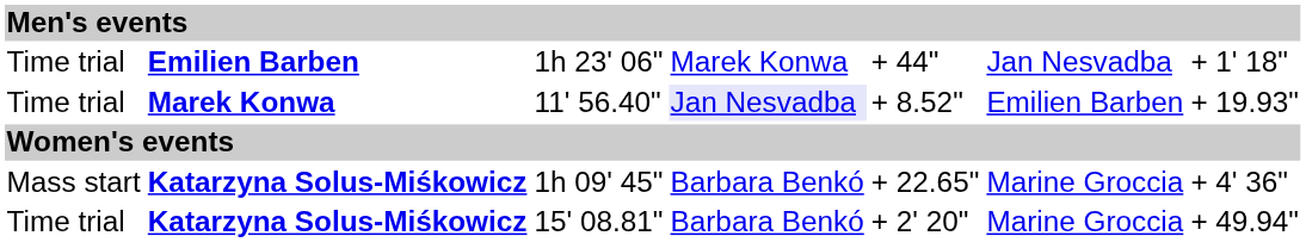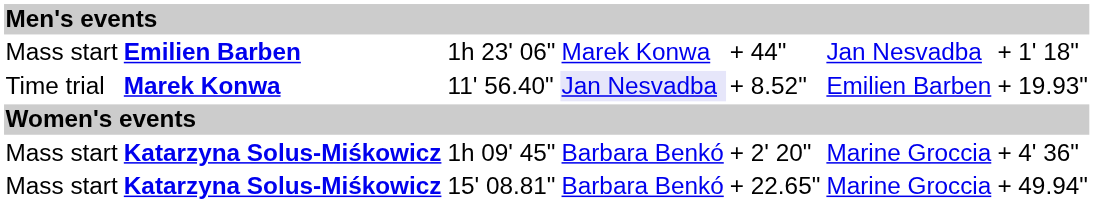1h 23' 06" | column 1: Time trial -> Mass start
1h 09' 45" | column 5: + 22.65" -> + 2' 20"
15' 08.81" | column 1: Time trial -> Mass start
15' 08.81" | column 5: + 2' 20" -> + 22.65"
